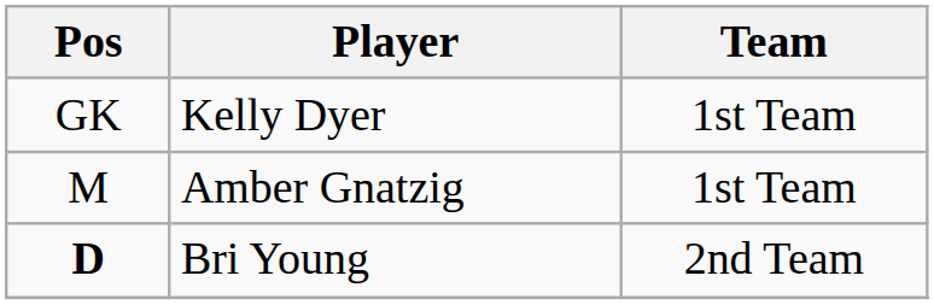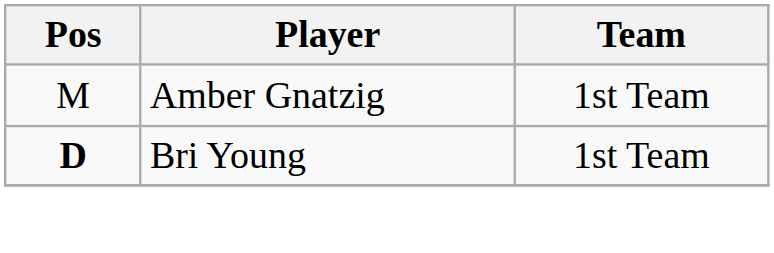- row: GK | Kelly Dyer | 1st Team
Bri Young | Team: 2nd Team -> 1st Team
